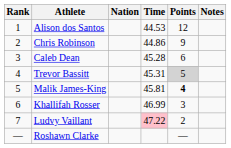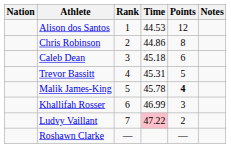columns swapped: Rank <-> Nation
Chris Robinson | Points: 9 -> 8
Caleb Dean | Time: 45.28 -> 45.18
Trevor Bassitt | Points: lightgrey background -> no background
Malik James-King | Time: 45.81 -> 45.78
